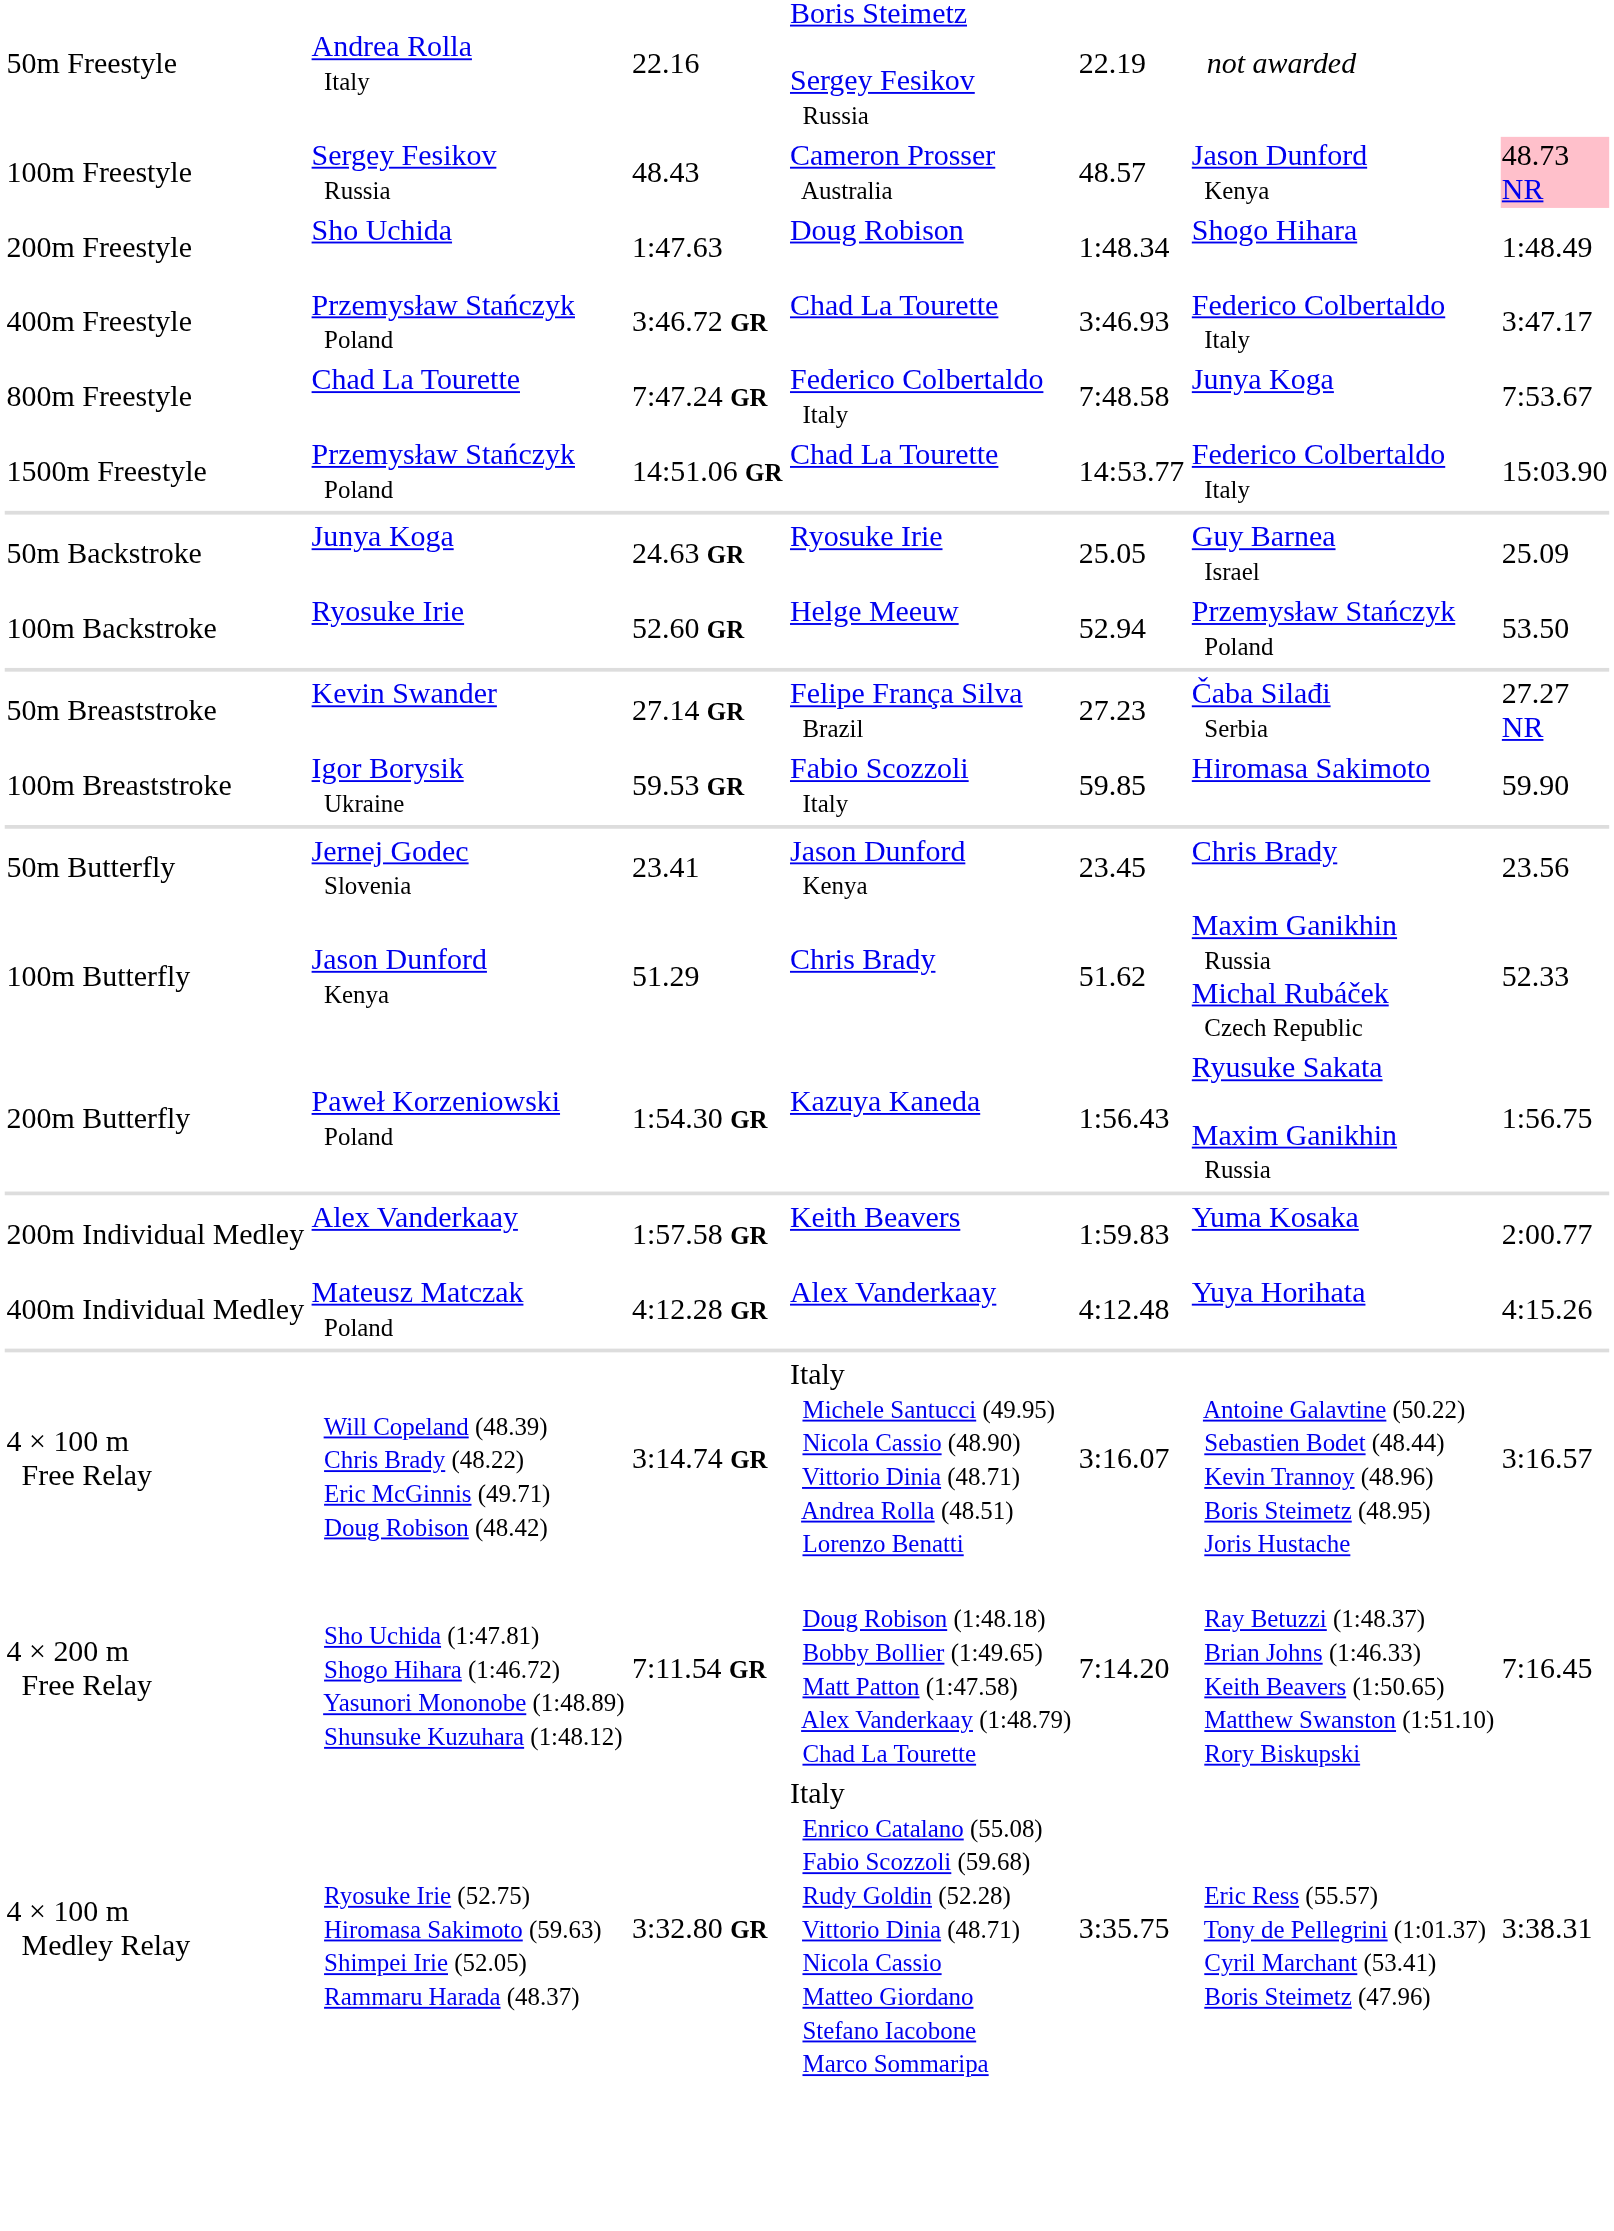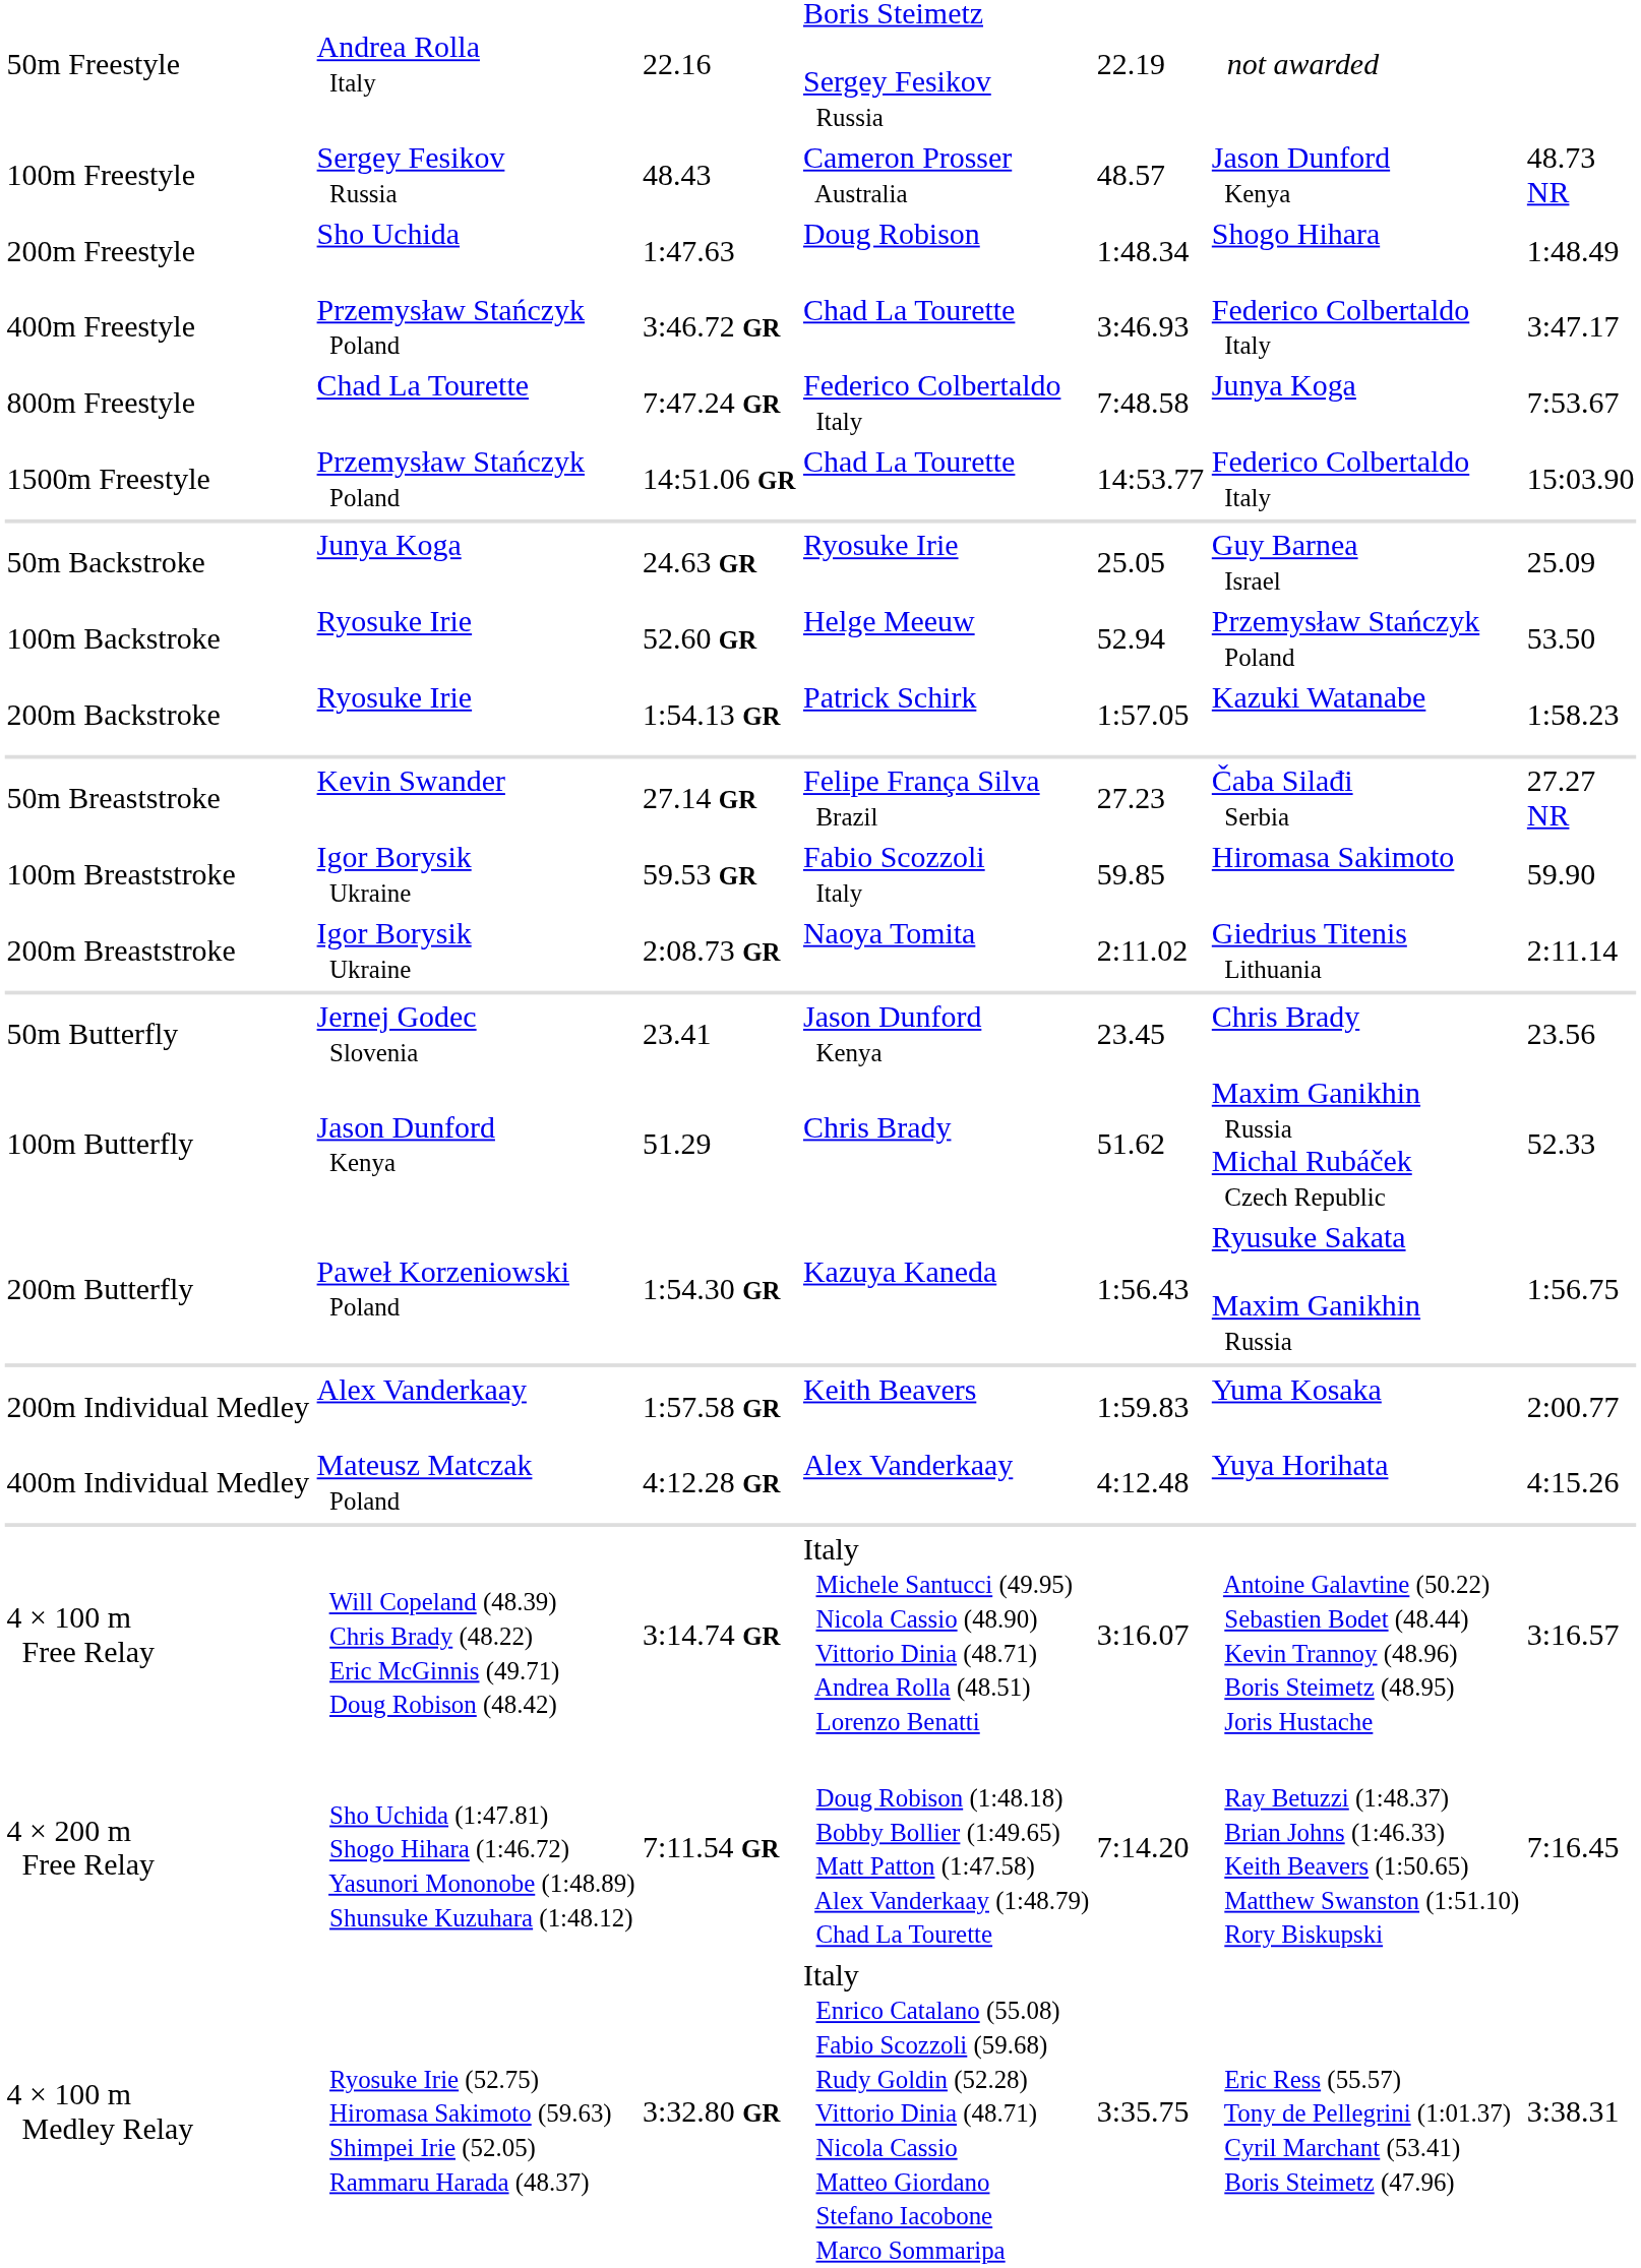100m Freestyle | column 7: pink background -> no background
+ row: 200m Backstroke | Ryosuke Irie | 1:54.13 GR | Patrick Schirk | 1:57.05 | Kazuki Watanabe | 1:58.23
+ row: 200m Breaststroke | Igor Borysik Ukraine | 2:08.73 GR | Naoya Tomita | 2:11.02 | Giedrius Titenis Lithuania | 2:11.14
